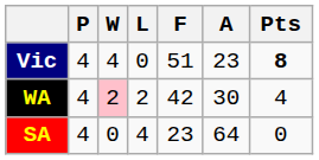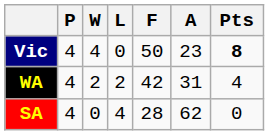Vic | F: 51 -> 50
WA | W: pink background -> no background
WA | A: 30 -> 31
SA | F: 23 -> 28
SA | A: 64 -> 62
